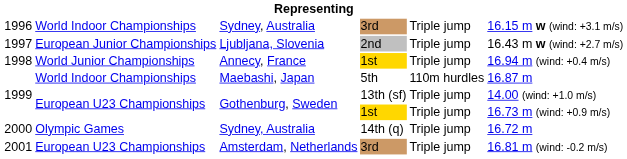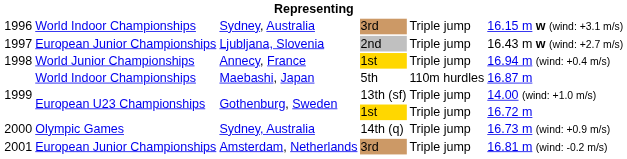1999 / 1st | column 6: 16.73 m (wind: +0.9 m/s) -> 16.72 m
2000 | column 6: 16.72 m -> 16.73 m (wind: +0.9 m/s)
2001 | column 2: European U23 Championships -> European Junior Championships
